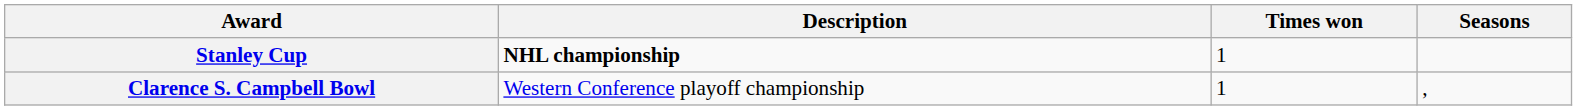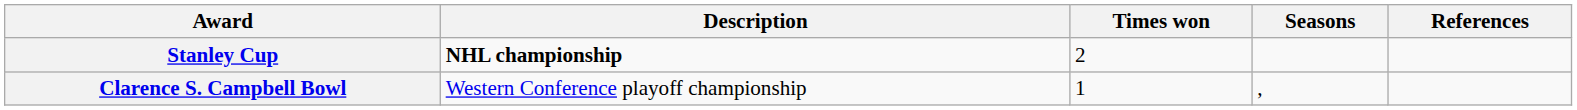+ column: References
Stanley Cup | Times won: 1 -> 2
